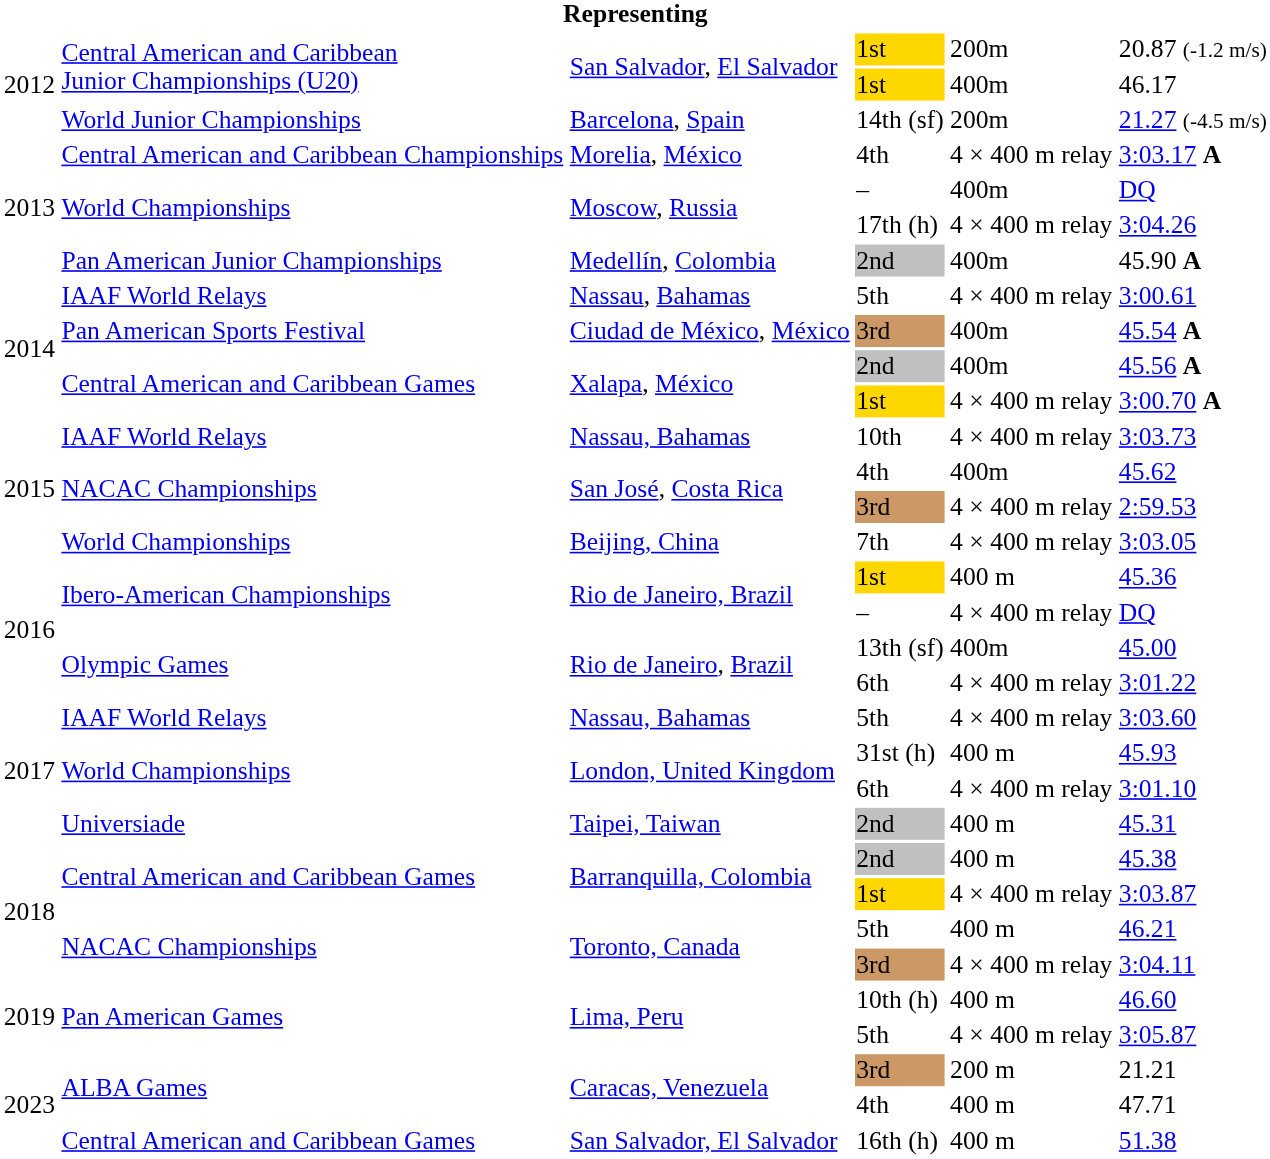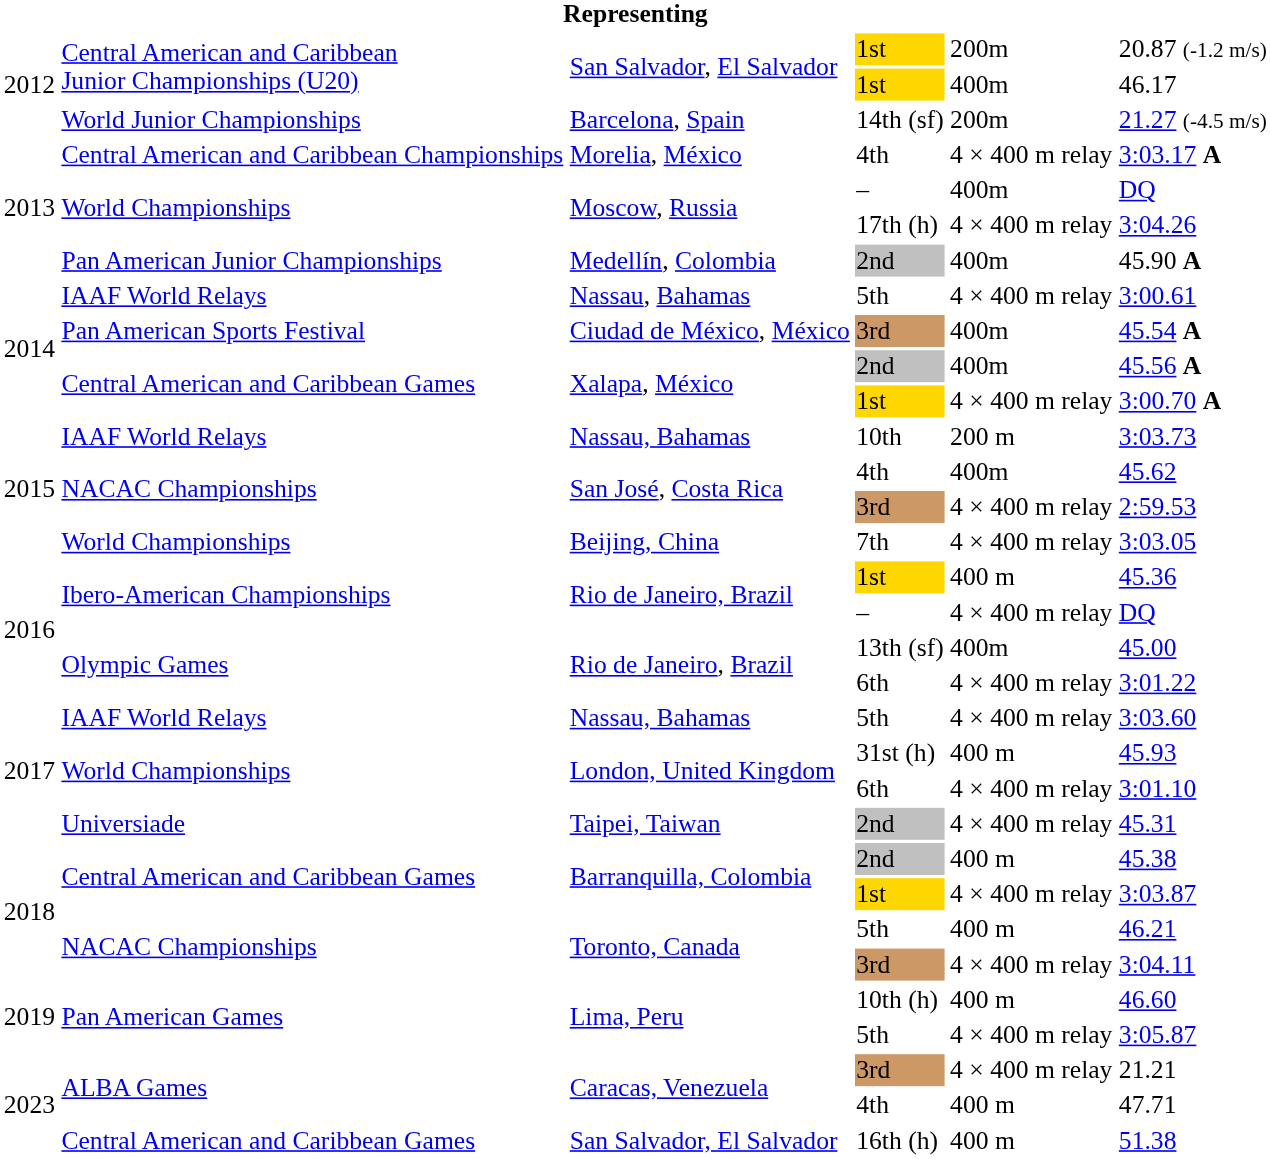Nassau, Bahamas / 10th | column 5: 4 × 400 m relay -> 200 m
Taipei, Taiwan | column 5: 400 m -> 4 × 400 m relay
Caracas, Venezuela / 3rd | column 5: 200 m -> 4 × 400 m relay
